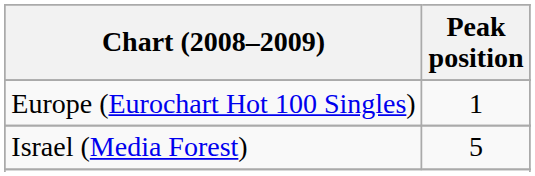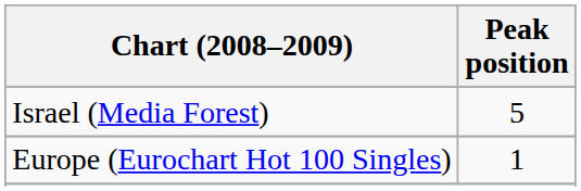rows swapped: Europe (Eurochart Hot 100 Singles) <-> Israel (Media Forest)
